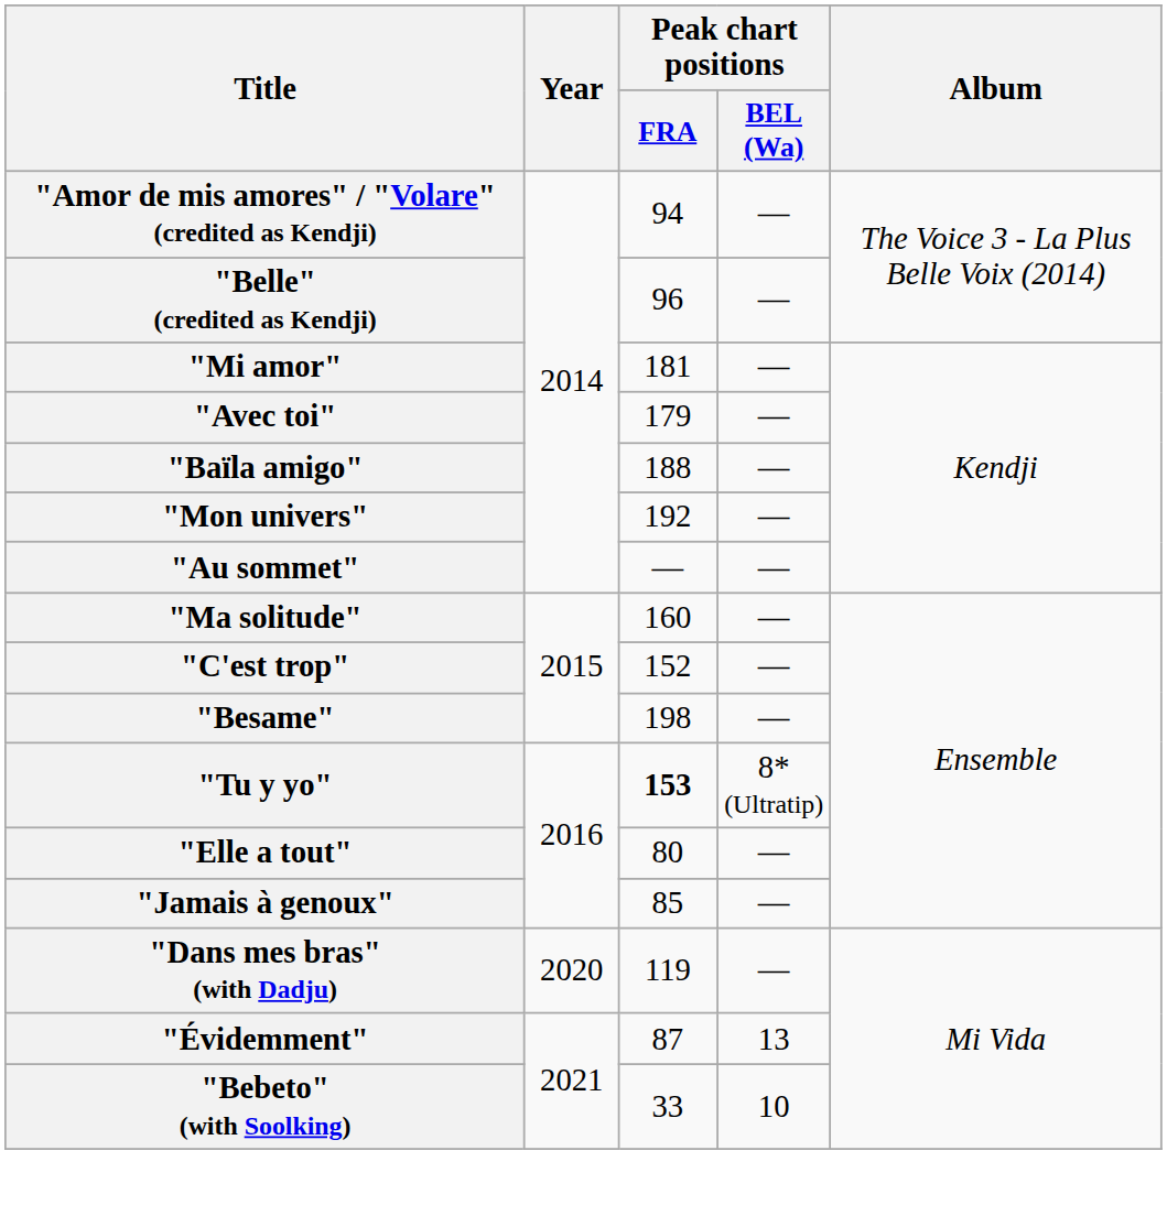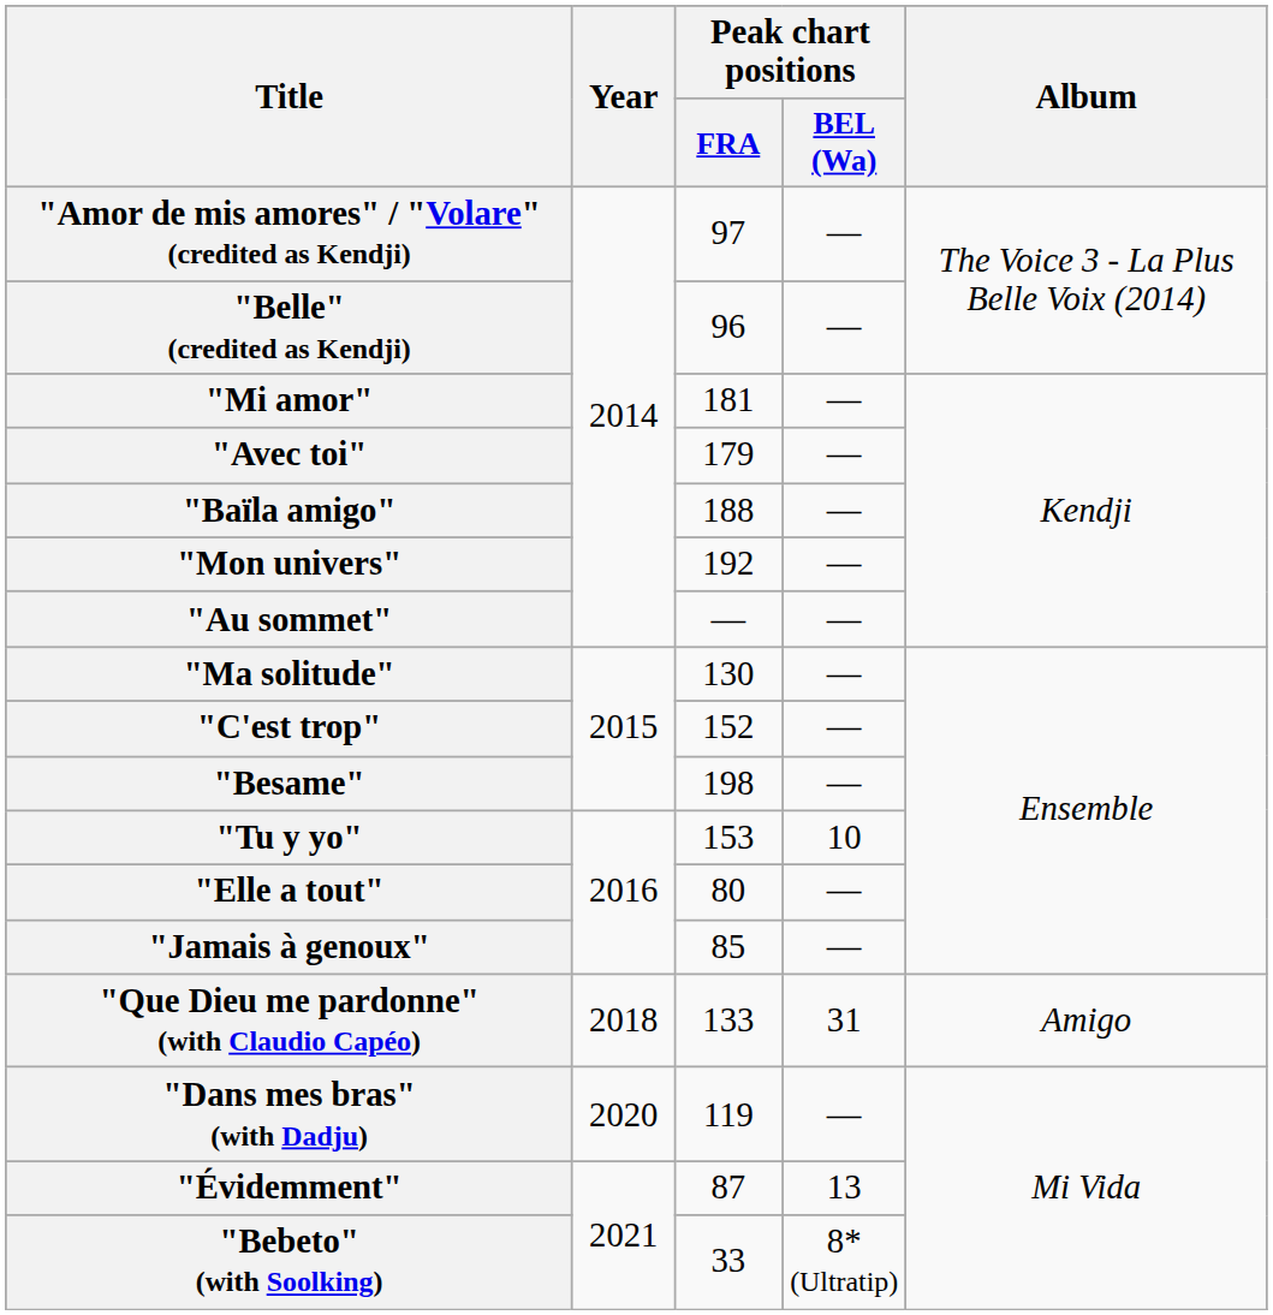"Amor de mis amores" / "Volare" (credited as Kendji) | Peak chart positions / FRA: 94 -> 97
"Ma solitude" | Peak chart positions / FRA: 160 -> 130
"Tu y yo" | Peak chart positions / FRA: bold -> normal
"Tu y yo" | Peak chart positions / BEL (Wa): 8* (Ultratip) -> 10
+ row: "Que Dieu me pardonne" (with Claudio Capéo) | 2018 | 133 | 31 | Amigo
"Bebeto" (with Soolking) | Peak chart positions / BEL (Wa): 10 -> 8* (Ultratip)
